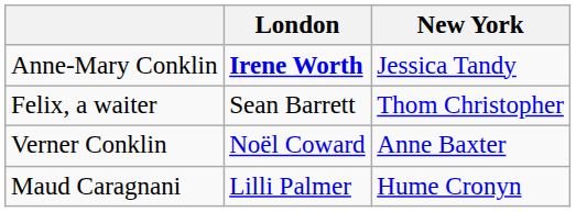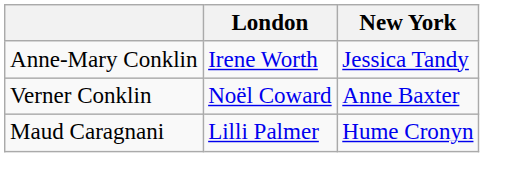Anne-Mary Conklin | London: bold -> normal
- row: Felix, a waiter | Sean Barrett | Thom Christopher
